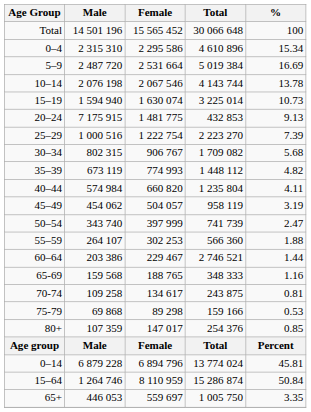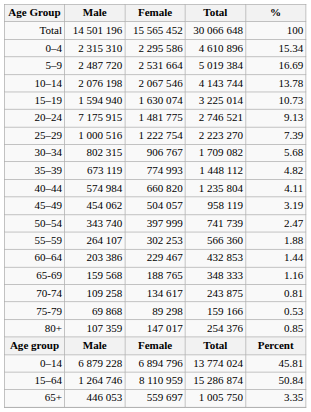20–24 | Total: 432 853 -> 2 746 521
60–64 | Total: 2 746 521 -> 432 853
